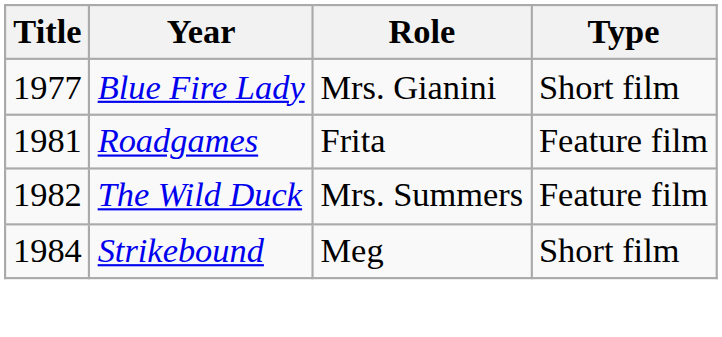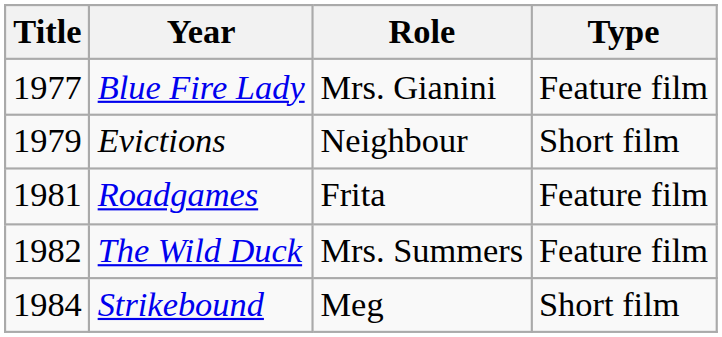Blue Fire Lady | Type: Short film -> Feature film
+ row: 1979 | Evictions | Neighbour | Short film
